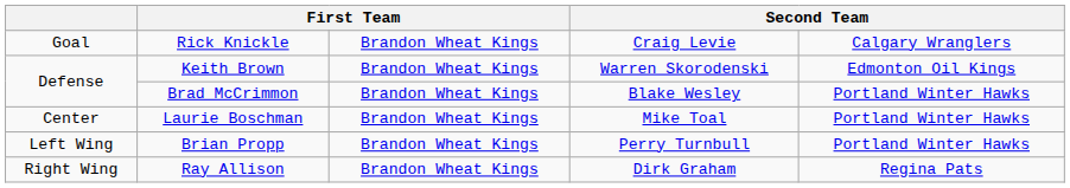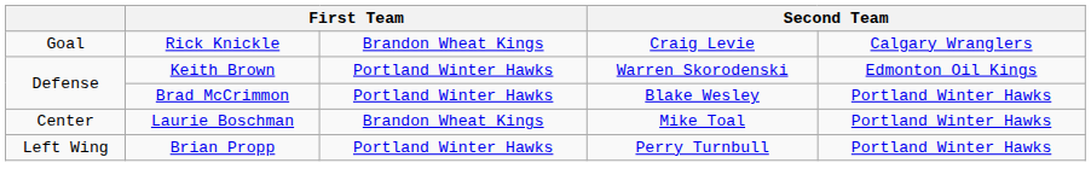Keith Brown | column 3: Brandon Wheat Kings -> Portland Winter Hawks
Brad McCrimmon | column 3: Brandon Wheat Kings -> Portland Winter Hawks
Brian Propp | column 3: Brandon Wheat Kings -> Portland Winter Hawks
- row: Right Wing | Ray Allison | Brandon Wheat Kings | Dirk Graham | Regina Pats
